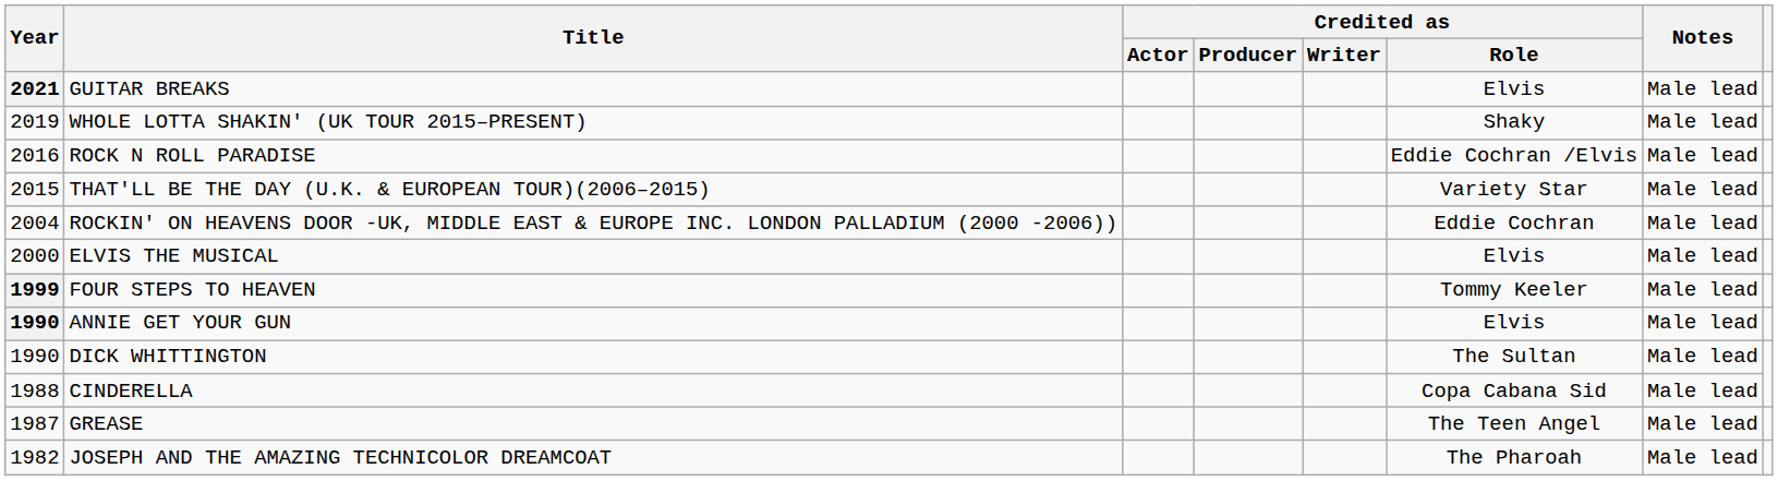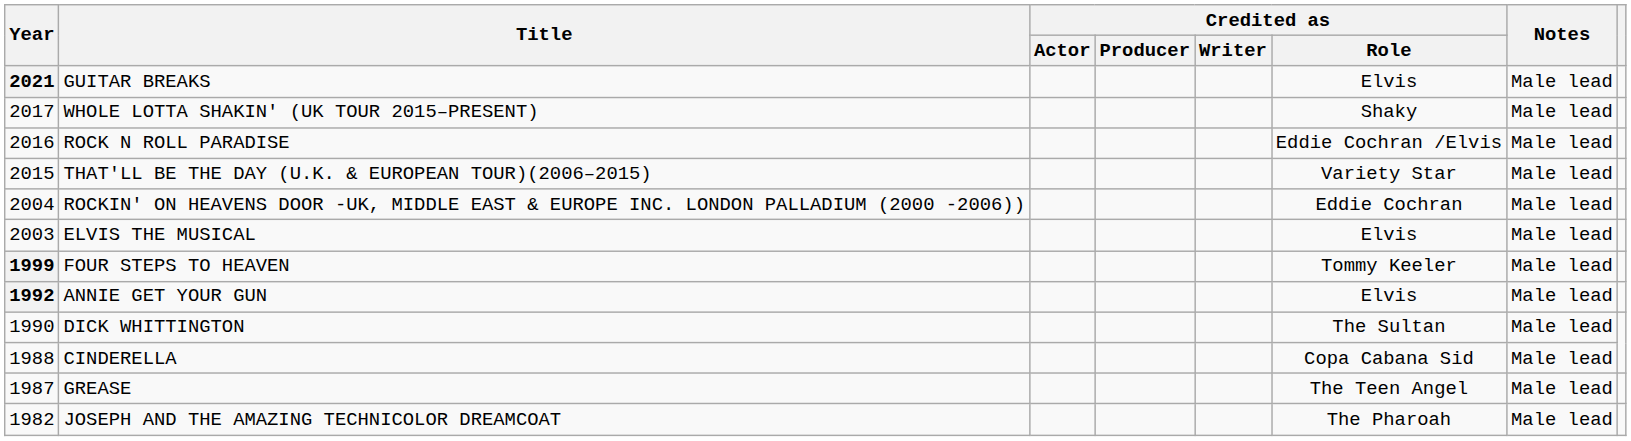WHOLE LOTTA SHAKIN' (UK TOUR 2015–PRESENT) | Year: 2019 -> 2017
ELVIS THE MUSICAL | Year: 2000 -> 2003
ANNIE GET YOUR GUN | Year: 1990 -> 1992
